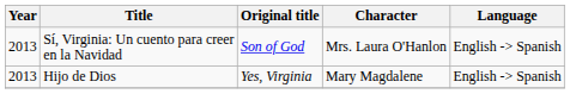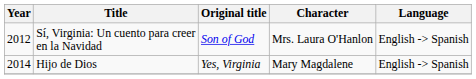Sí, Virginia: Un cuento para creer en la Navidad | Year: 2013 -> 2012
Hijo de Dios | Year: 2013 -> 2014
